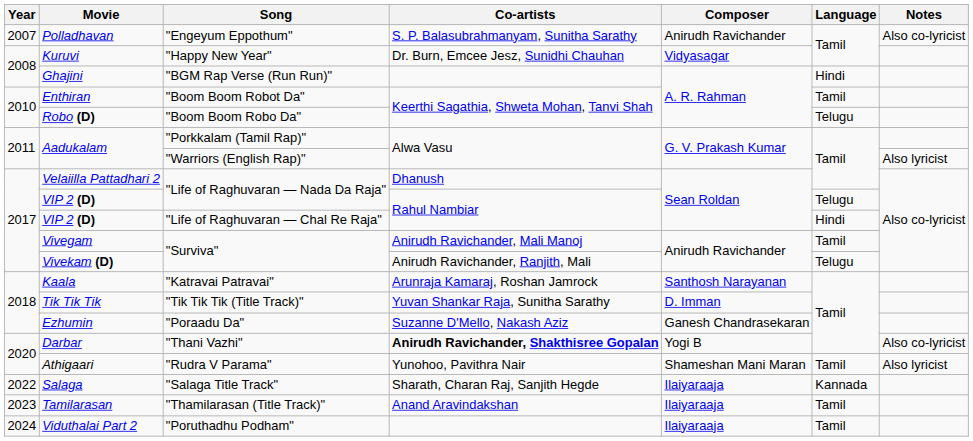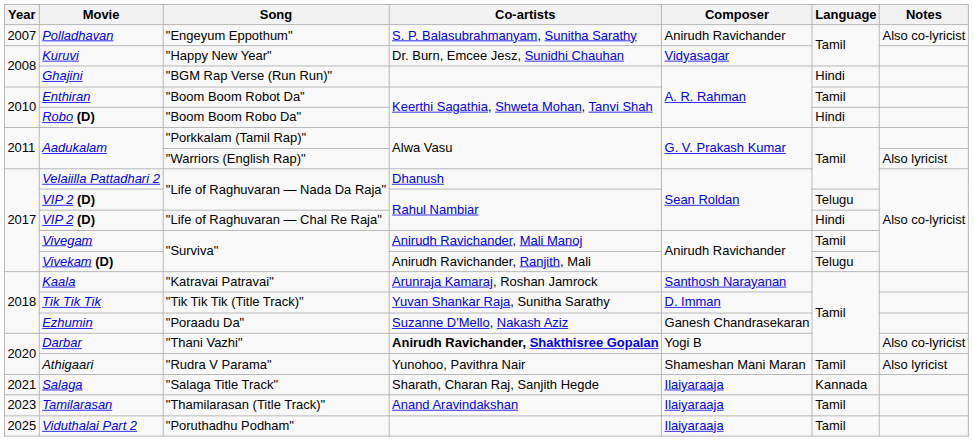Robo (D) | Language: Telugu -> Hindi
Salaga | Year: 2022 -> 2021
Viduthalai Part 2 | Year: 2024 -> 2025
